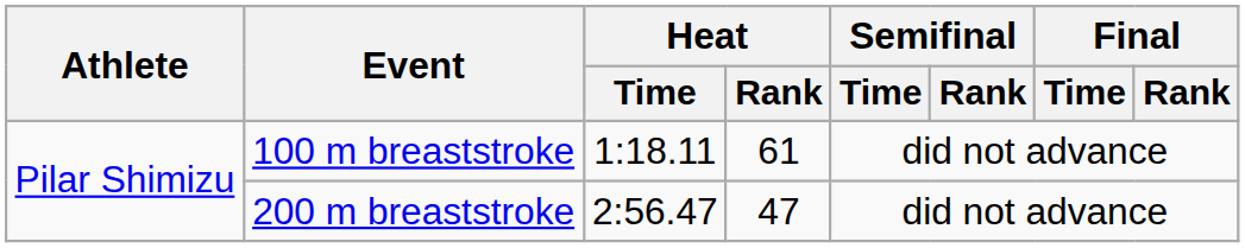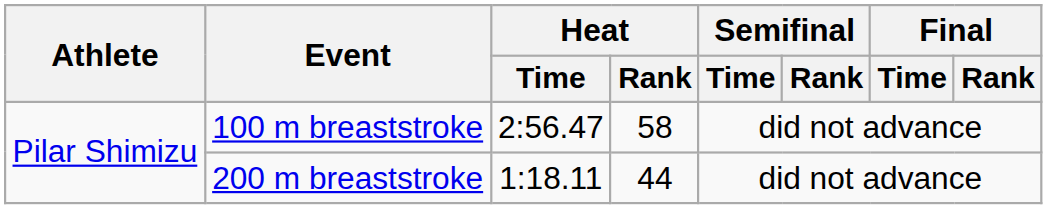100 m breaststroke | Heat / Time: 1:18.11 -> 2:56.47
100 m breaststroke | Heat / Rank: 61 -> 58
200 m breaststroke | Heat / Time: 2:56.47 -> 1:18.11
200 m breaststroke | Heat / Rank: 47 -> 44
